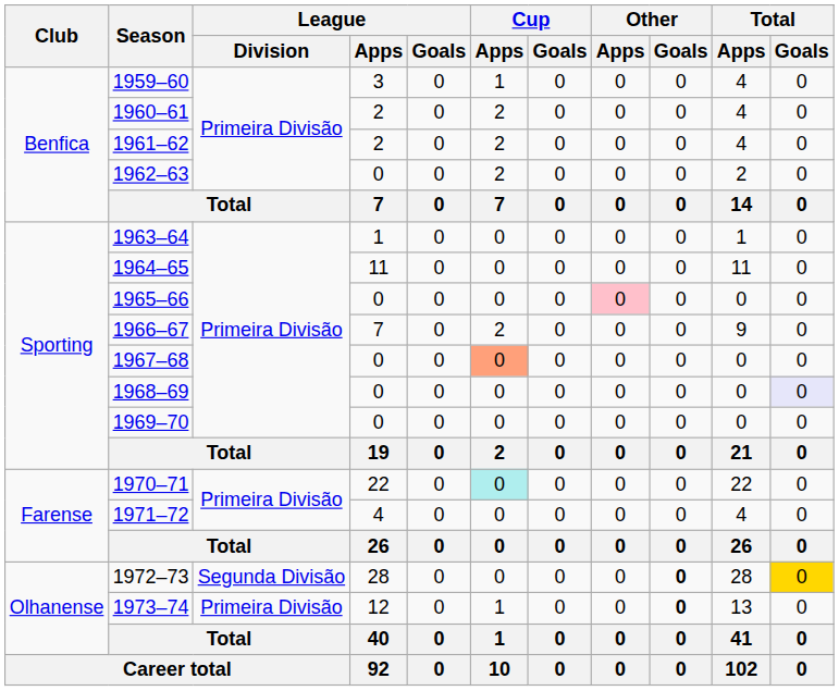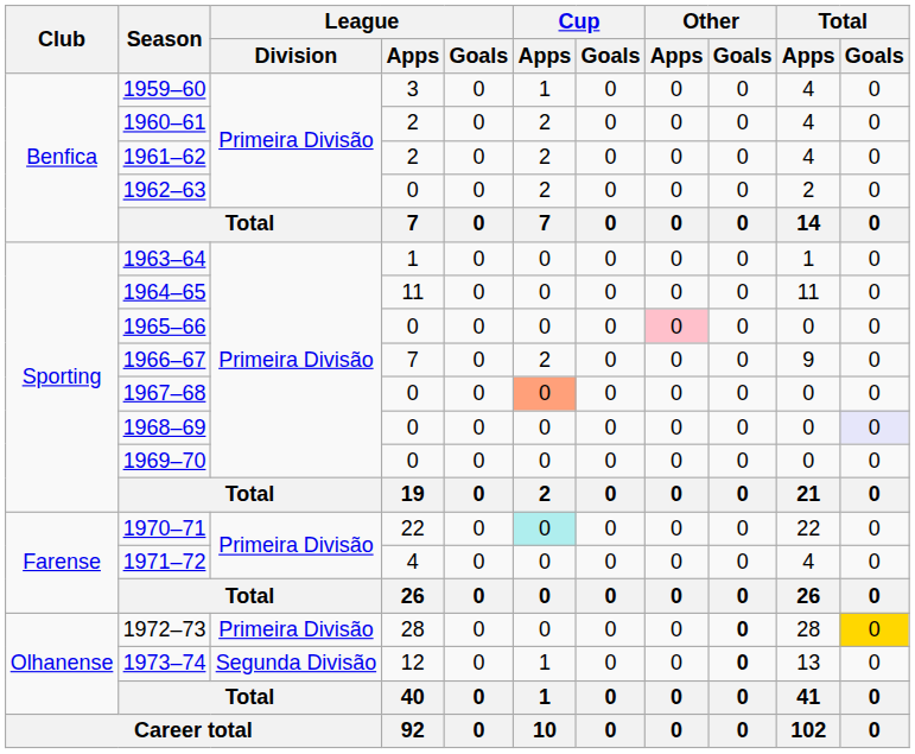1972–73 | League / Division: Segunda Divisão -> Primeira Divisão
1973–74 | League / Division: Primeira Divisão -> Segunda Divisão
